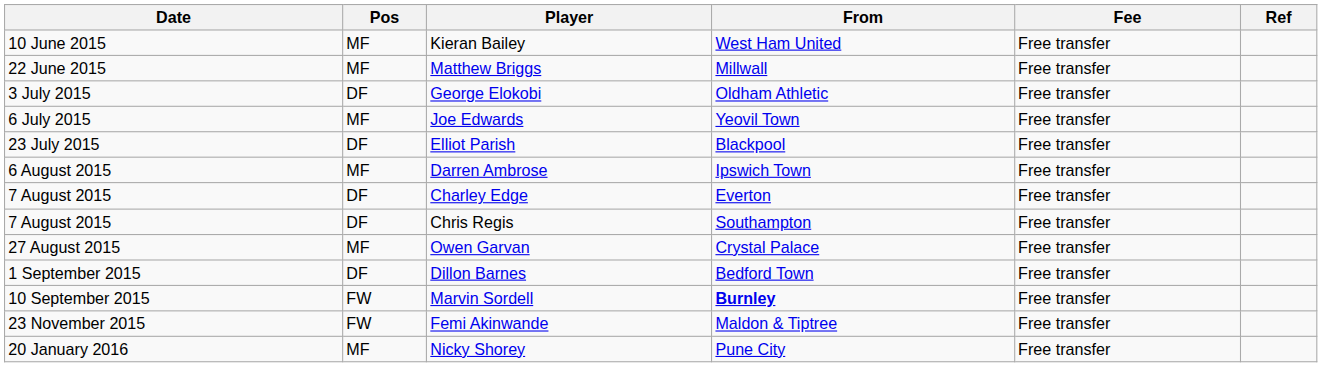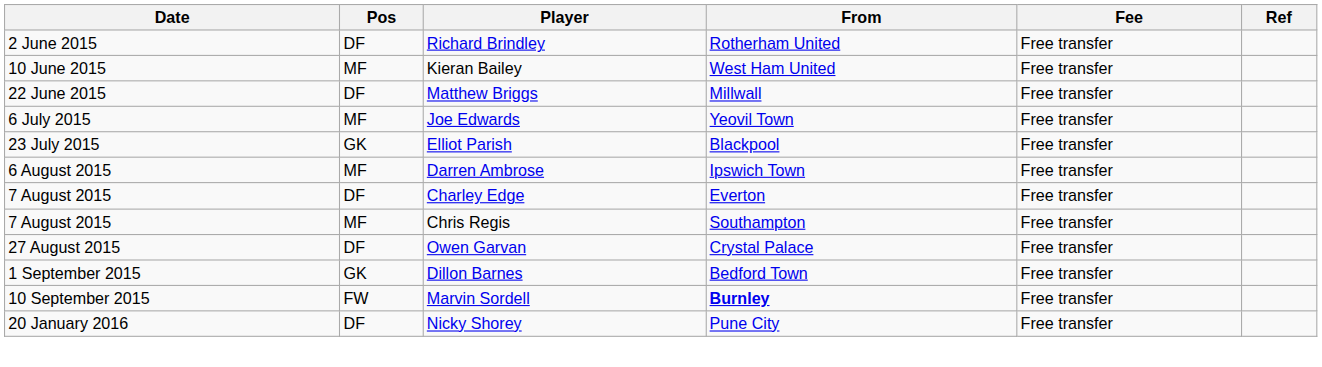+ row: 2 June 2015 | DF | Richard Brindley | Rotherham United | Free transfer
Matthew Briggs | Pos: MF -> DF
- row: 3 July 2015 | DF | George Elokobi | Oldham Athletic | Free transfer
Elliot Parish | Pos: DF -> GK
Chris Regis | Pos: DF -> MF
Owen Garvan | Pos: MF -> DF
Dillon Barnes | Pos: DF -> GK
- row: 23 November 2015 | FW | Femi Akinwande | Maldon & Tiptree | Free transfer
Nicky Shorey | Pos: MF -> DF
